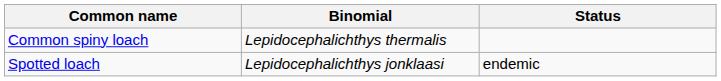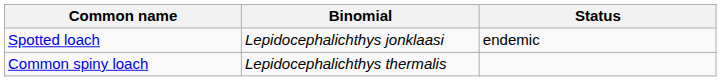rows swapped: Spotted loach <-> Common spiny loach
